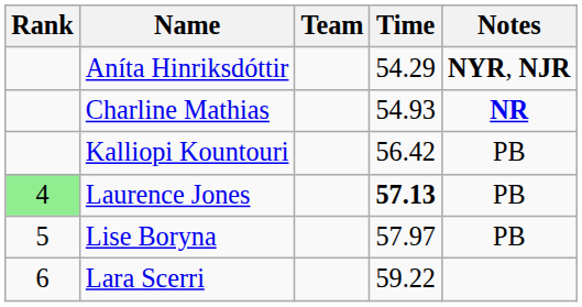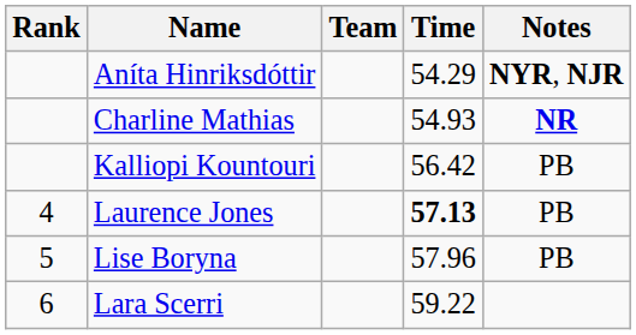Laurence Jones | Rank: lightgreen background -> no background
Lise Boryna | Time: 57.97 -> 57.96
